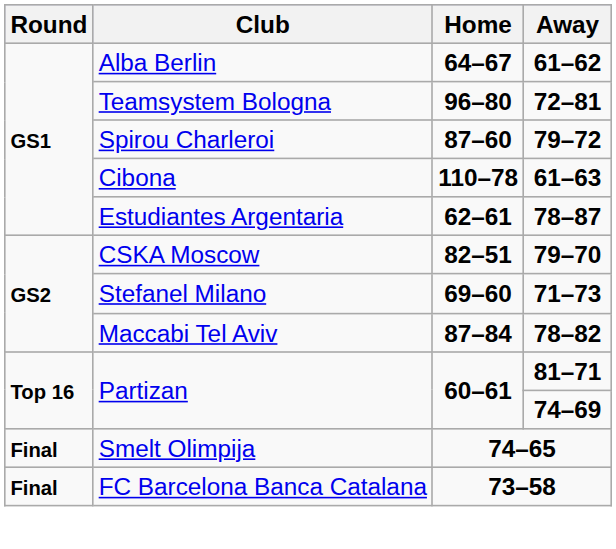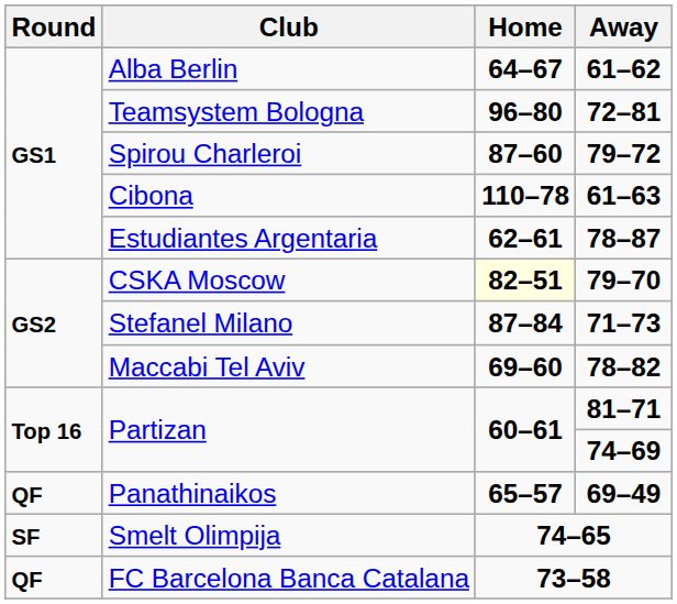CSKA Moscow | Home: no background -> lightyellow background
Stefanel Milano | Home: 69–60 -> 87–84
Maccabi Tel Aviv | Home: 87–84 -> 69–60
+ row: QF | Panathinaikos | 65–57 | 69–49
Smelt Olimpija | Round: Final -> SF
FC Barcelona Banca Catalana | Round: Final -> QF
